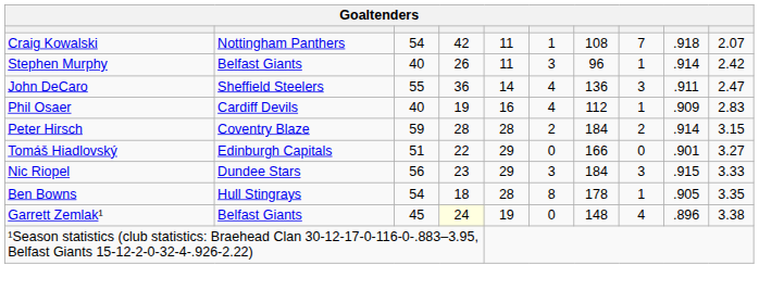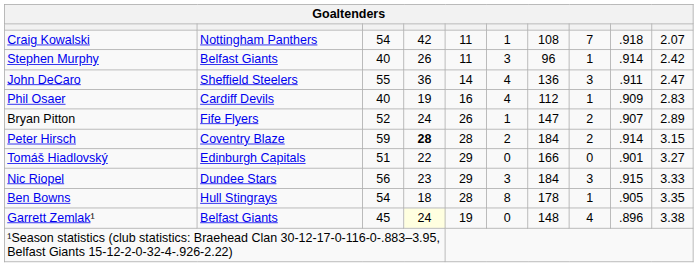+ row: Bryan Pitton | Fife Flyers | 52 | 24 | 26 | 1 | 147 | 2 | .907 | 2.89
Peter Hirsch | column 4: normal -> bold
